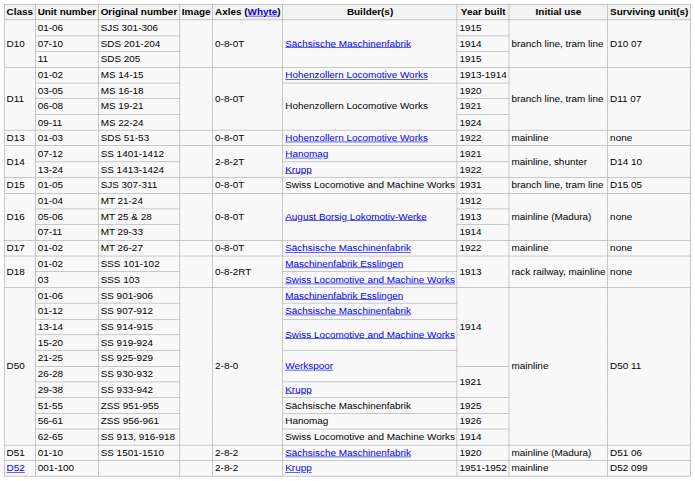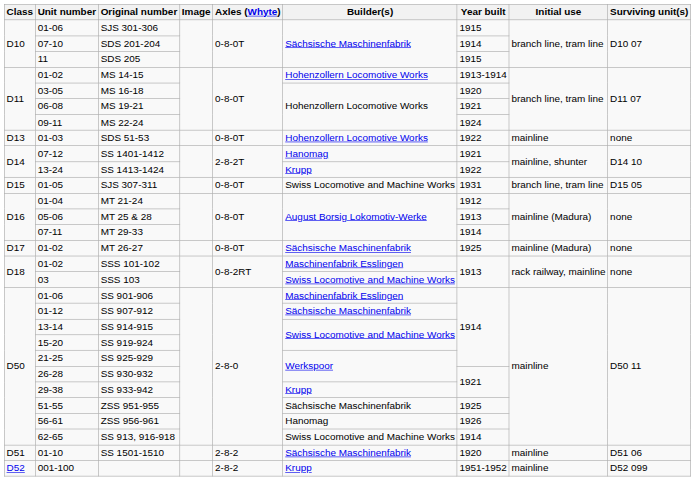MT 26-27 | Year built: 1922 -> 1925
MT 26-27 | Initial use: mainline -> mainline (Madura)
SS 1501-1510 | Initial use: mainline (Madura) -> mainline
